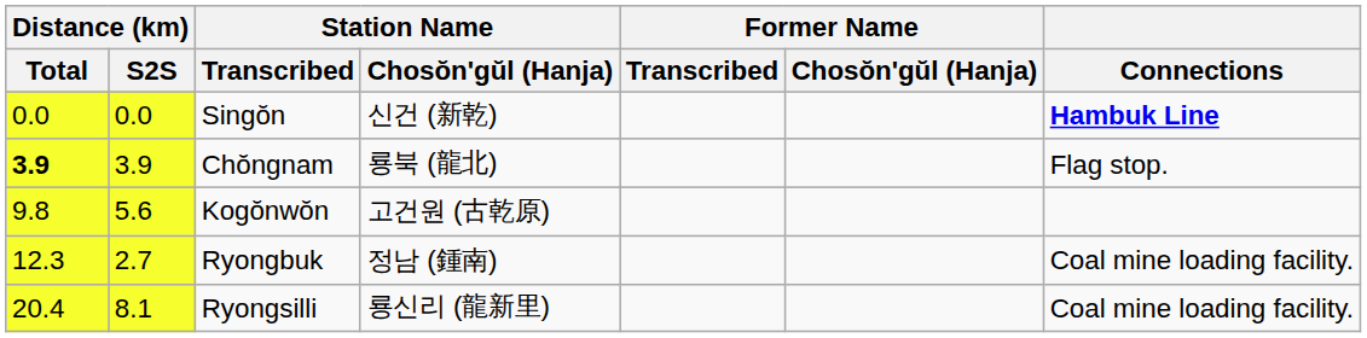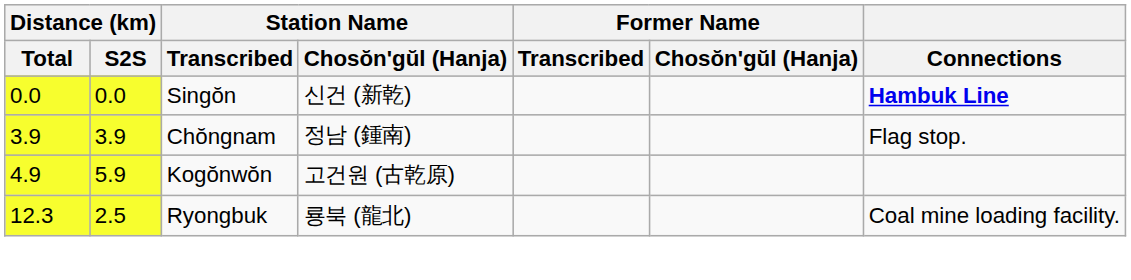Chŏngnam | Distance (km) / Total: bold -> normal
Chŏngnam | Station Name / Chosŏn'gŭl (Hanja): 룡북 (龍北) -> 정남 (鍾南)
Kogŏnwŏn | Distance (km) / Total: 9.8 -> 4.9
Kogŏnwŏn | Distance (km) / S2S: 5.6 -> 5.9
Ryongbuk | Distance (km) / S2S: 2.7 -> 2.5
Ryongbuk | Station Name / Chosŏn'gŭl (Hanja): 정남 (鍾南) -> 룡북 (龍北)
- row: 20.4 | 8.1 | Ryongsilli | 룡신리 (龍新里) | Coal mine loading facility.
